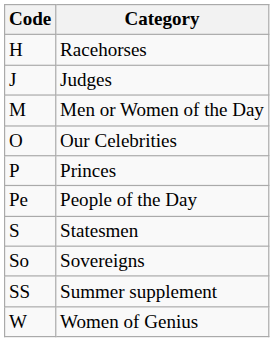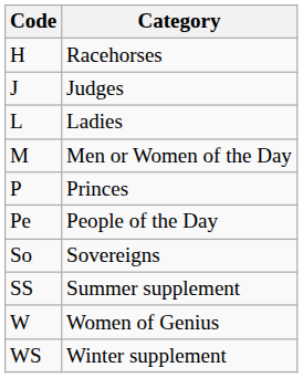+ row: L | Ladies
- row: O | Our Celebrities
- row: S | Statesmen
+ row: WS | Winter supplement
